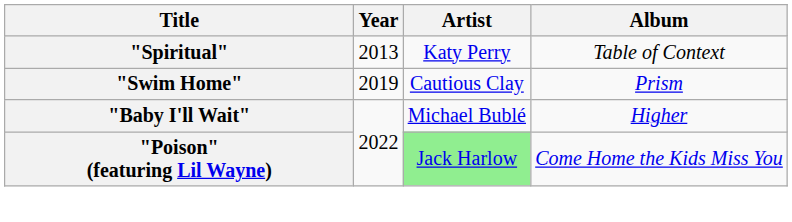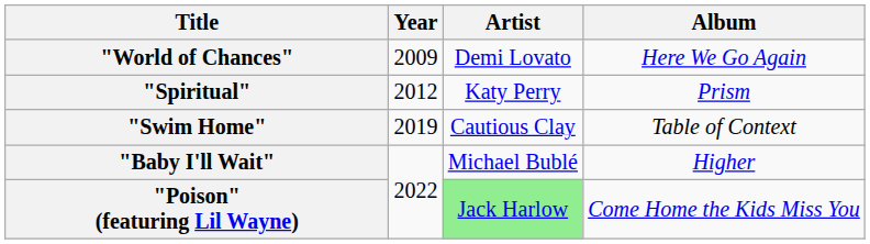+ row: "World of Chances" | 2009 | Demi Lovato | Here We Go Again
"Spiritual" | Year: 2013 -> 2012
"Spiritual" | Album: Table of Context -> Prism
"Swim Home" | Album: Prism -> Table of Context
